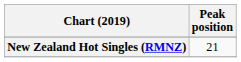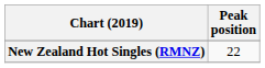New Zealand Hot Singles (RMNZ) | Peak position: 21 -> 22
